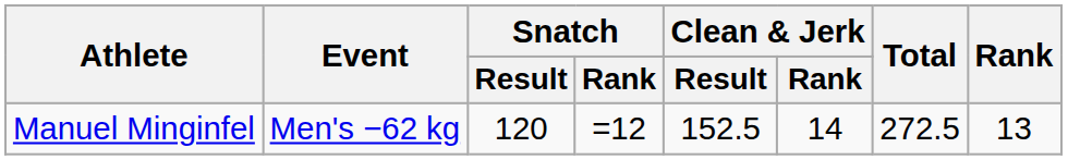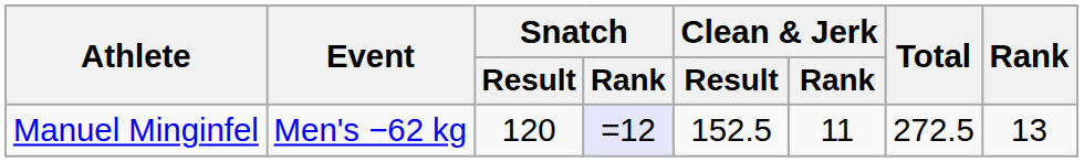Manuel Minginfel | Snatch / Rank: no background -> lavender background
Manuel Minginfel | Clean & Jerk / Rank: 14 -> 11
